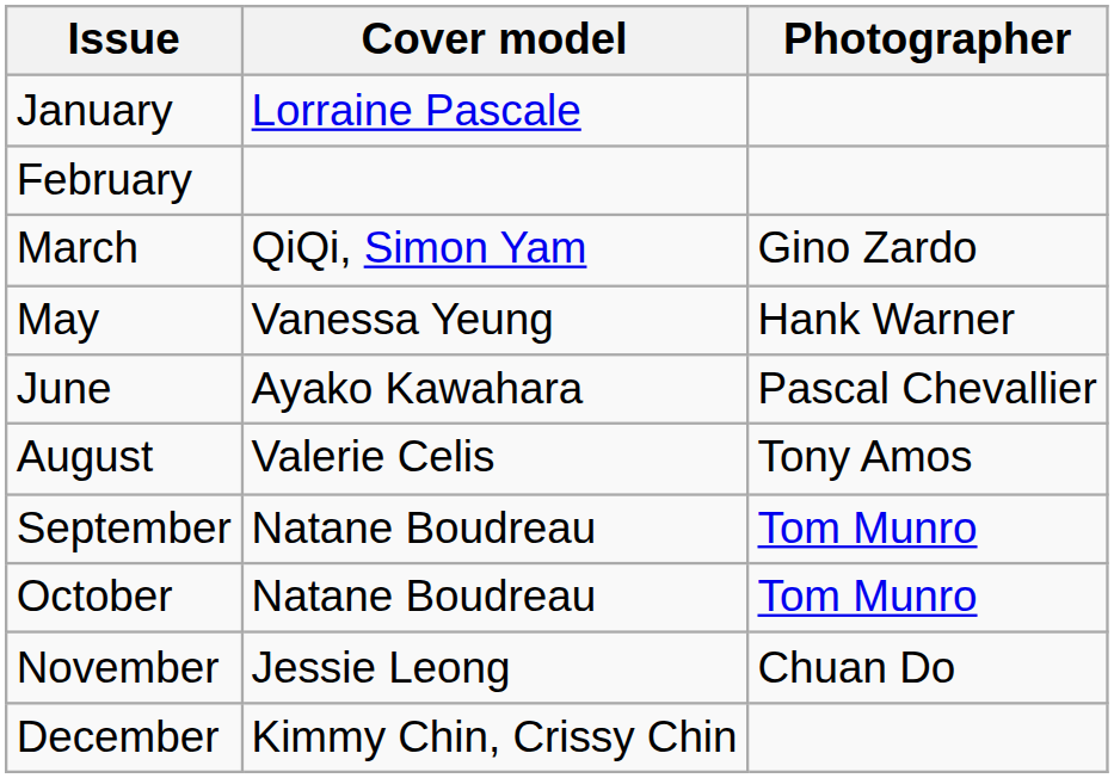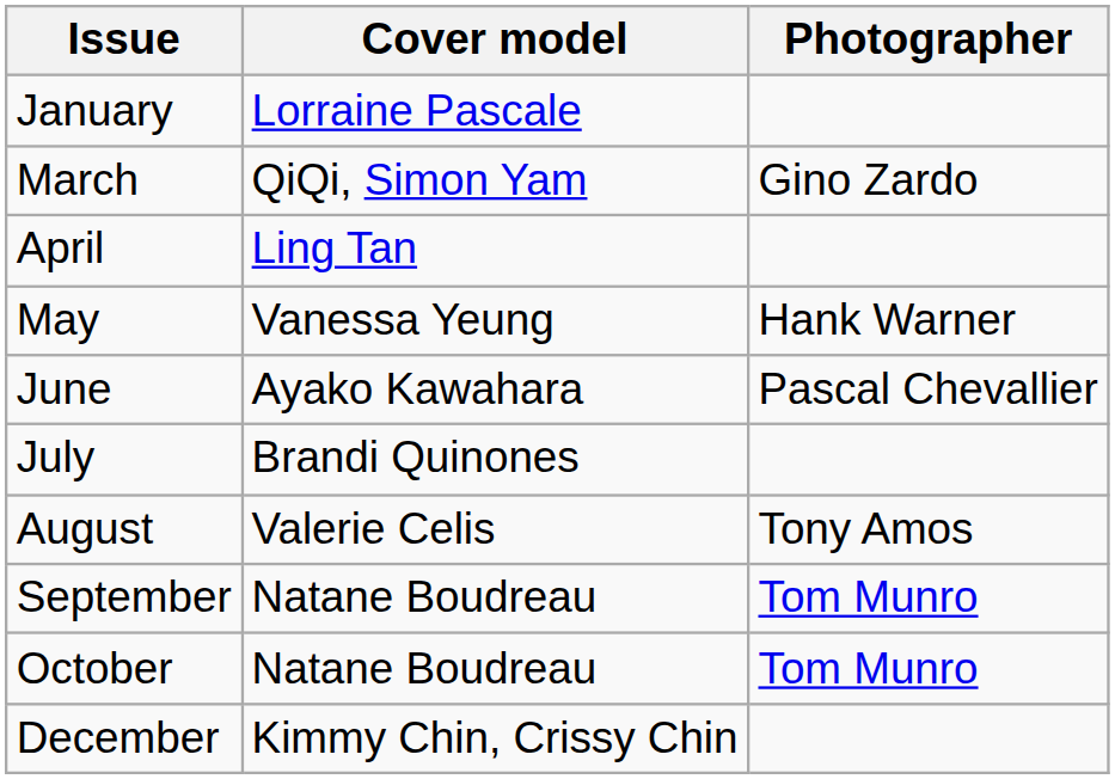- row: February
+ row: April | Ling Tan
+ row: July | Brandi Quinones
- row: November | Jessie Leong | Chuan Do
